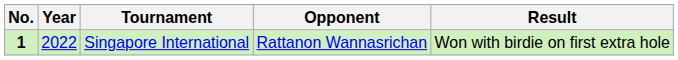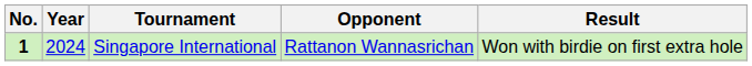Singapore International | Year: 2022 -> 2024
